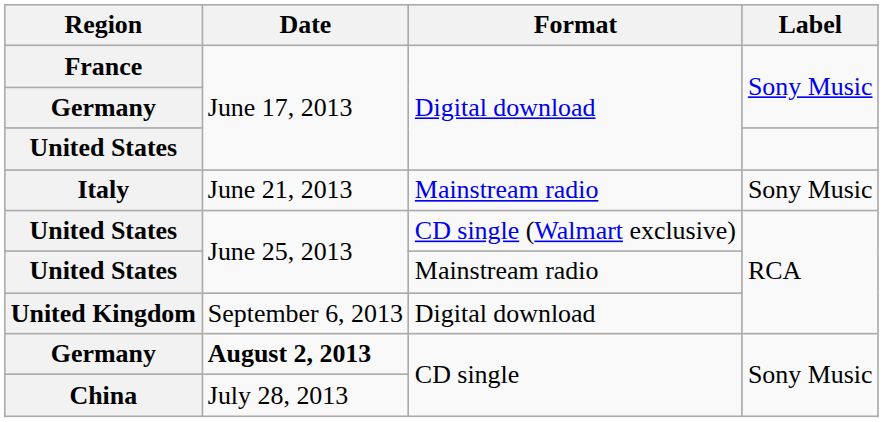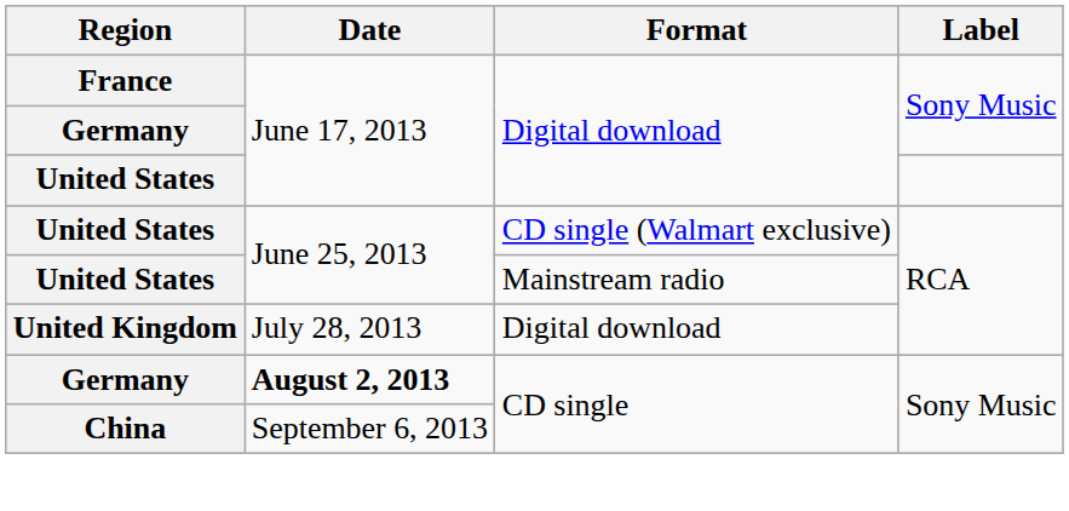- row: Italy | June 21, 2013 | Mainstream radio | Sony Music
United Kingdom | Date: September 6, 2013 -> July 28, 2013
China | Date: July 28, 2013 -> September 6, 2013
